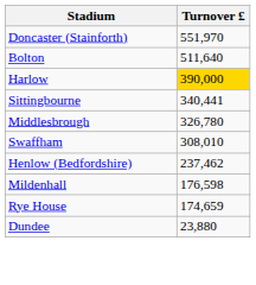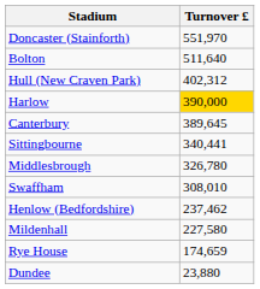+ row: Hull (New Craven Park) | 402,312
+ row: Canterbury | 389,645
Mildenhall | Turnover £: 176,598 -> 227,580
